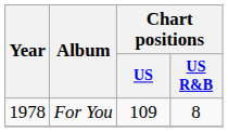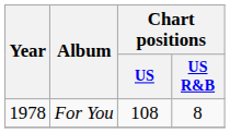For You | Chart positions / US: 109 -> 108
